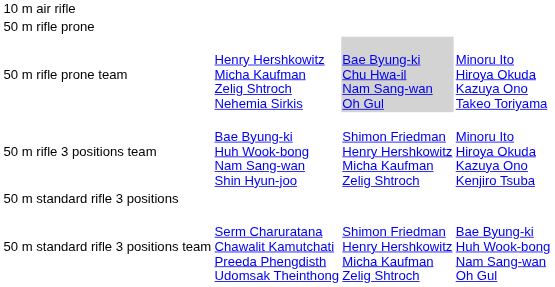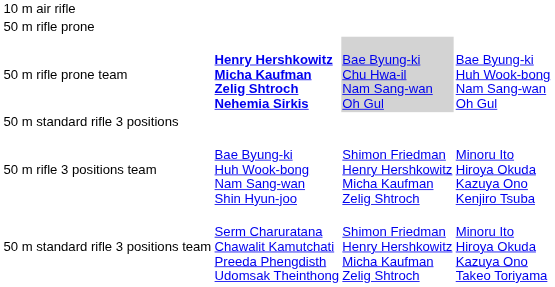50 m rifle prone team | column 2: normal -> bold
50 m rifle prone team | column 4: Minoru Ito Hiroya Okuda Kazuya Ono Takeo Toriyama -> Bae Byung-ki Huh Wook-bong Nam Sang-wan Oh Gul
rows swapped: 50 m rifle 3 positions team <-> 50 m standard rifle 3 positions
50 m standard rifle 3 positions team | column 4: Bae Byung-ki Huh Wook-bong Nam Sang-wan Oh Gul -> Minoru Ito Hiroya Okuda Kazuya Ono Takeo Toriyama
